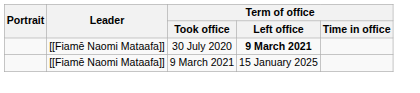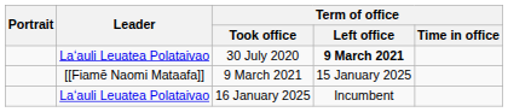30 July 2020 | Leader: [[Fiamē Naomi Mataafa]] -> Laʻauli Leuatea Polataivao
+ row: Laʻauli Leuatea Polataivao | 16 January 2025 | Incumbent
